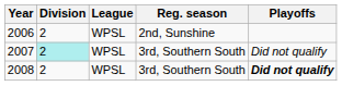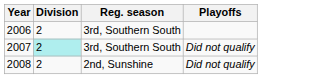- column: League | WPSL | WPSL | WPSL
2006 | Reg. season: 2nd, Sunshine -> 3rd, Southern South
2008 | Reg. season: 3rd, Southern South -> 2nd, Sunshine
2008 | Playoffs: bold -> normal
